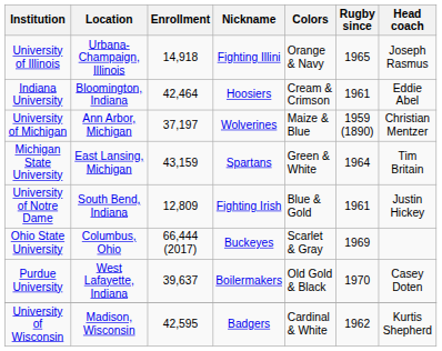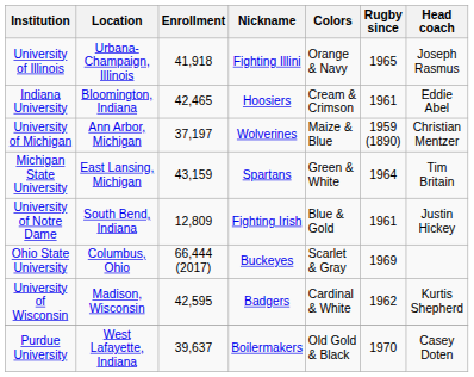University of Illinois | Enrollment: 14,918 -> 41,918
Indiana University | Enrollment: 42,464 -> 42,465
rows swapped: Purdue University <-> University of Wisconsin
